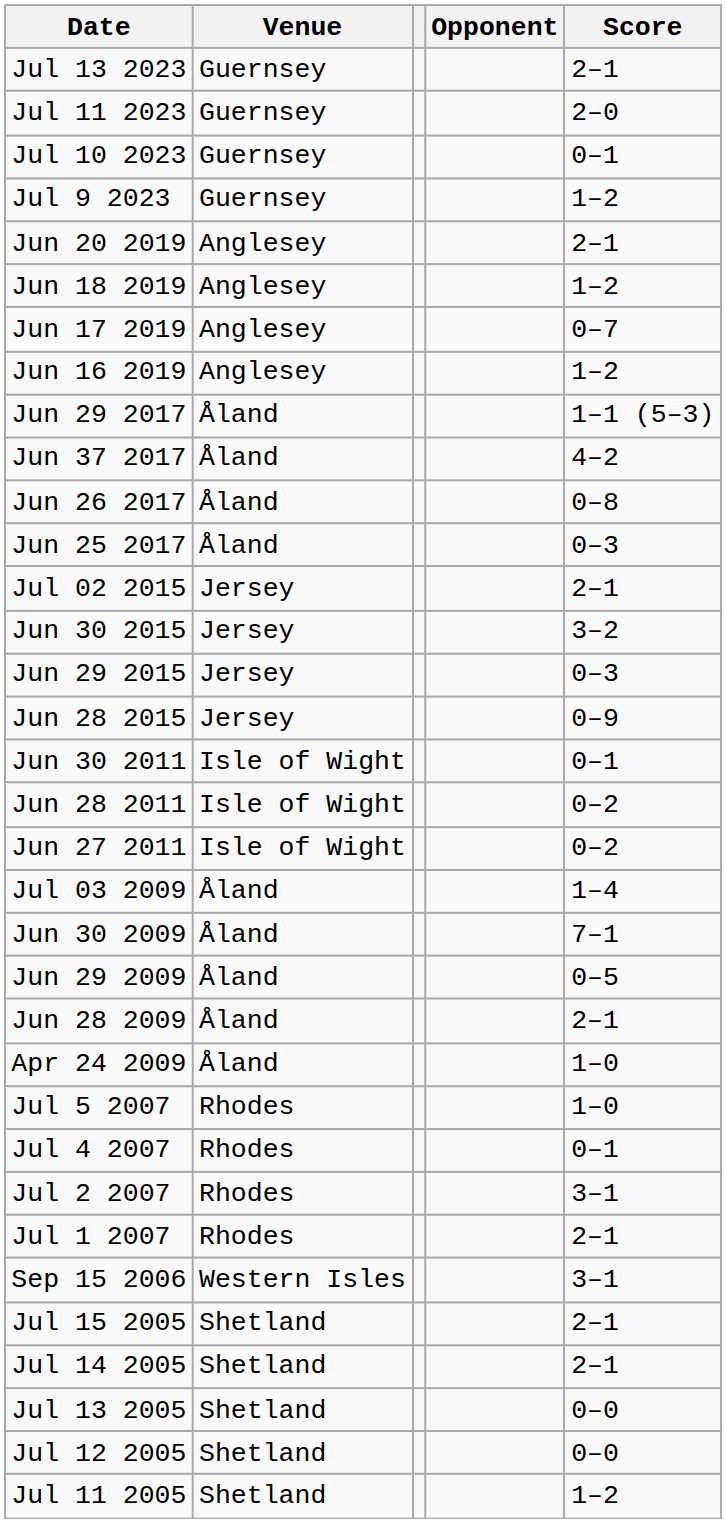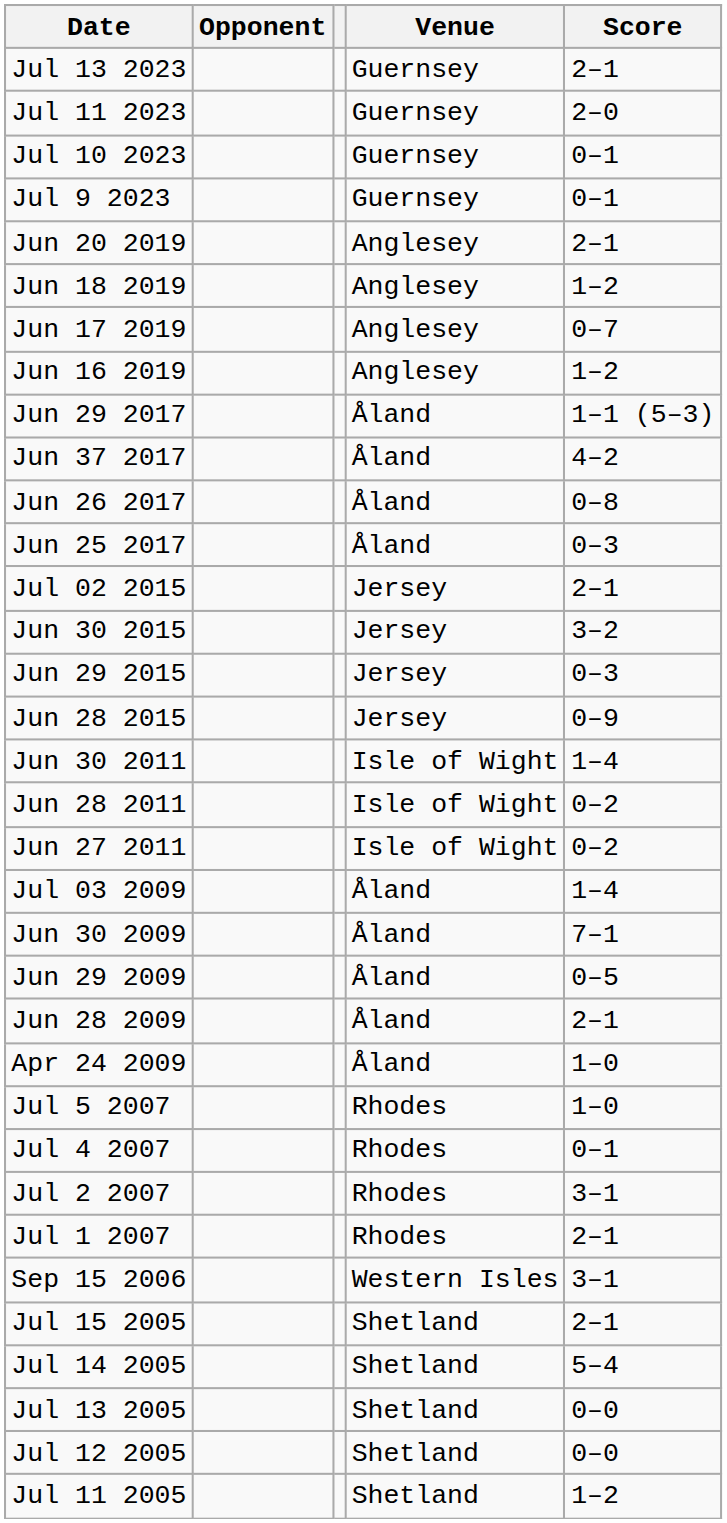columns swapped: Venue <-> Opponent
Jul 9 2023 | Score: 1–2 -> 0–1
Jun 30 2011 | Score: 0–1 -> 1–4
Jul 14 2005 | Score: 2–1 -> 5–4
